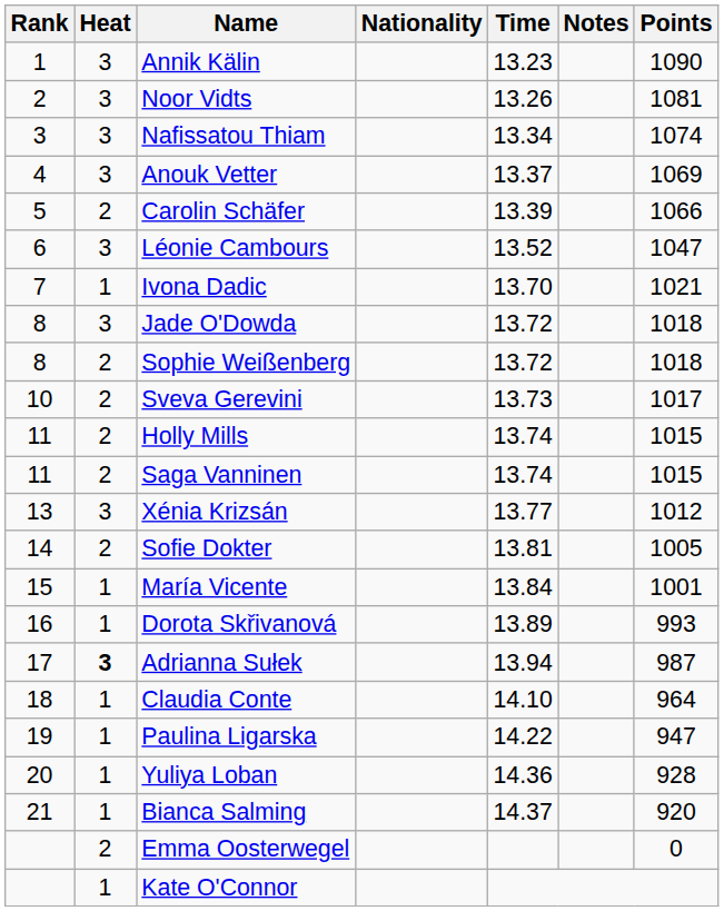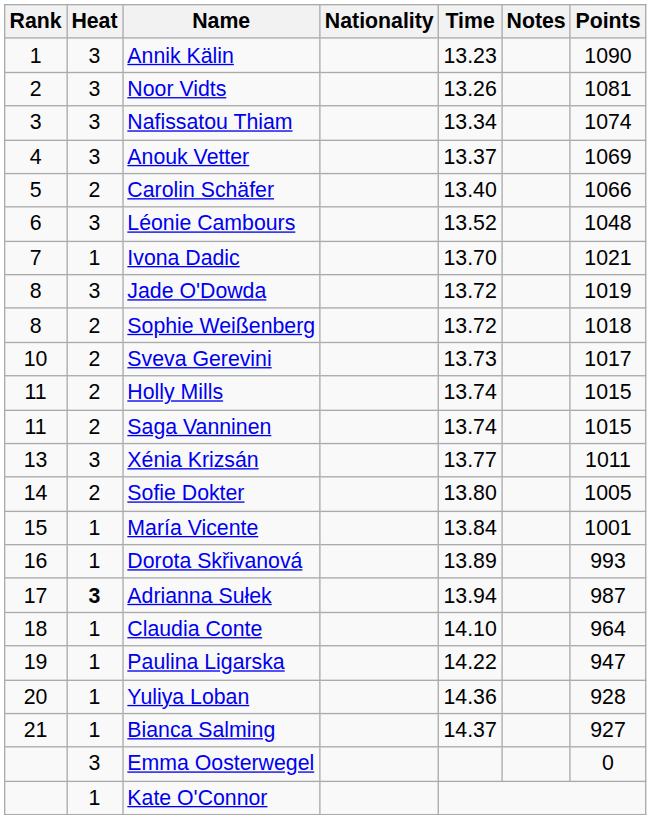Carolin Schäfer | Time: 13.39 -> 13.40
Léonie Cambours | Points: 1047 -> 1048
Jade O'Dowda | Points: 1018 -> 1019
Xénia Krizsán | Points: 1012 -> 1011
Sofie Dokter | Time: 13.81 -> 13.80
Bianca Salming | Points: 920 -> 927
Emma Oosterwegel | Heat: 2 -> 3
